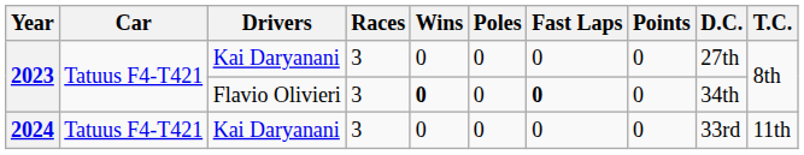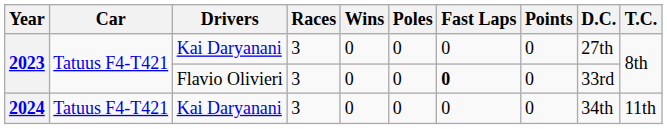2023 / Flavio Olivieri | Wins: bold -> normal
2023 / Flavio Olivieri | D.C.: 34th -> 33rd
2024 | D.C.: 33rd -> 34th
